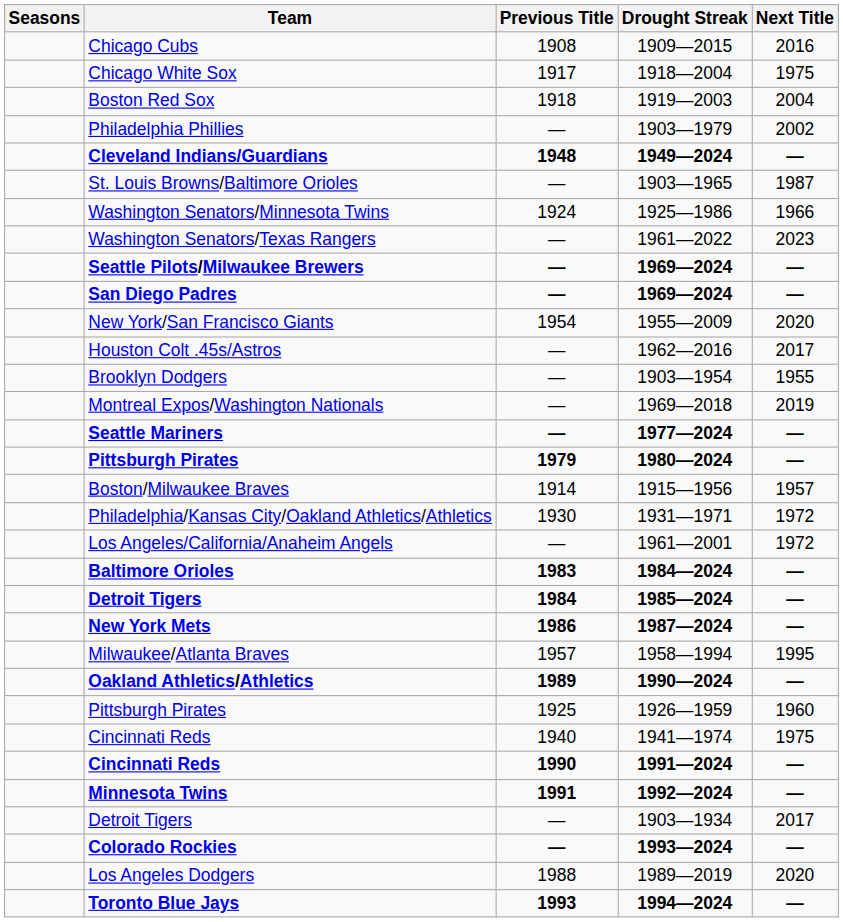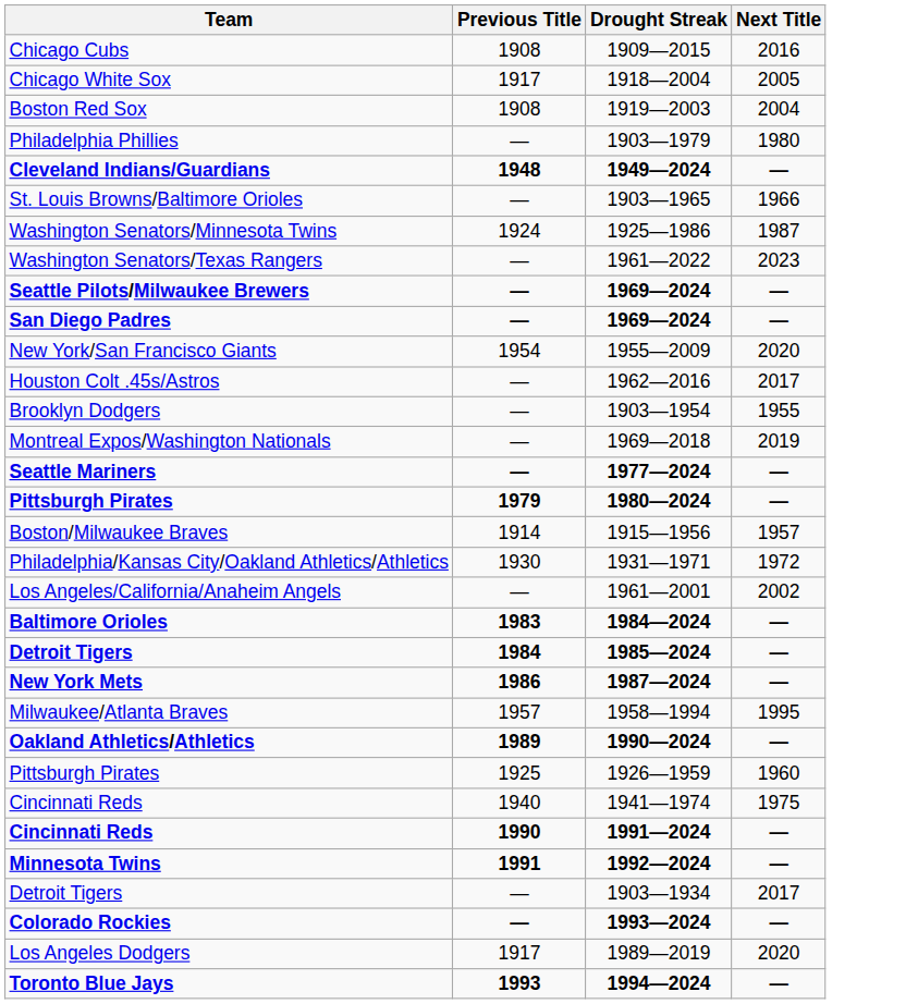- column: Seasons
Chicago White Sox | Next Title: 1975 -> 2005
Boston Red Sox | Previous Title: 1918 -> 1908
Philadelphia Phillies | Next Title: 2002 -> 1980
St. Louis Browns/Baltimore Orioles | Next Title: 1987 -> 1966
Washington Senators/Minnesota Twins | Next Title: 1966 -> 1987
Los Angeles/California/Anaheim Angels | Next Title: 1972 -> 2002
Los Angeles Dodgers | Previous Title: 1988 -> 1917
